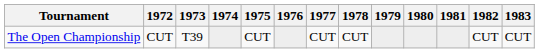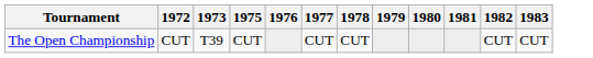- column: 1974
